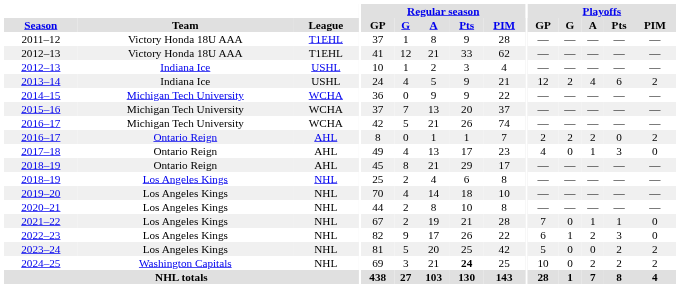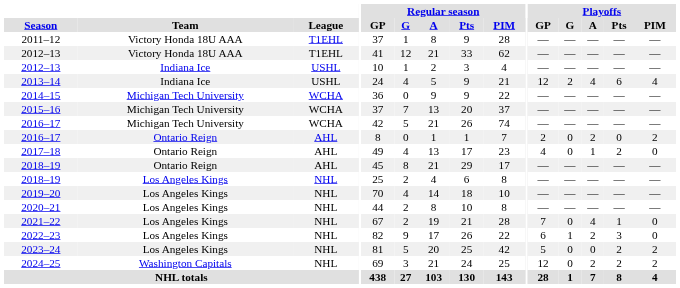2013–14 | Playoffs / PIM: 2 -> 4
2016–17 / Ontario Reign | Playoffs / G: 2 -> 0
2017–18 | Playoffs / Pts: 3 -> 2
2021–22 | Playoffs / A: 1 -> 4
2024–25 | Regular season / Pts: bold -> normal
2024–25 | Playoffs / GP: 10 -> 12
